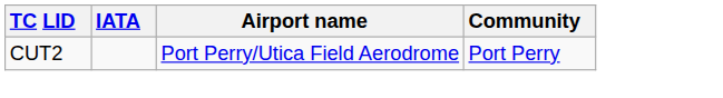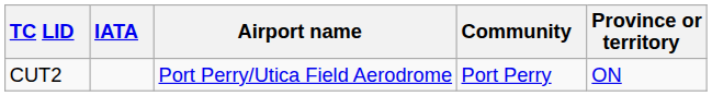+ column: Province or territory | ON
